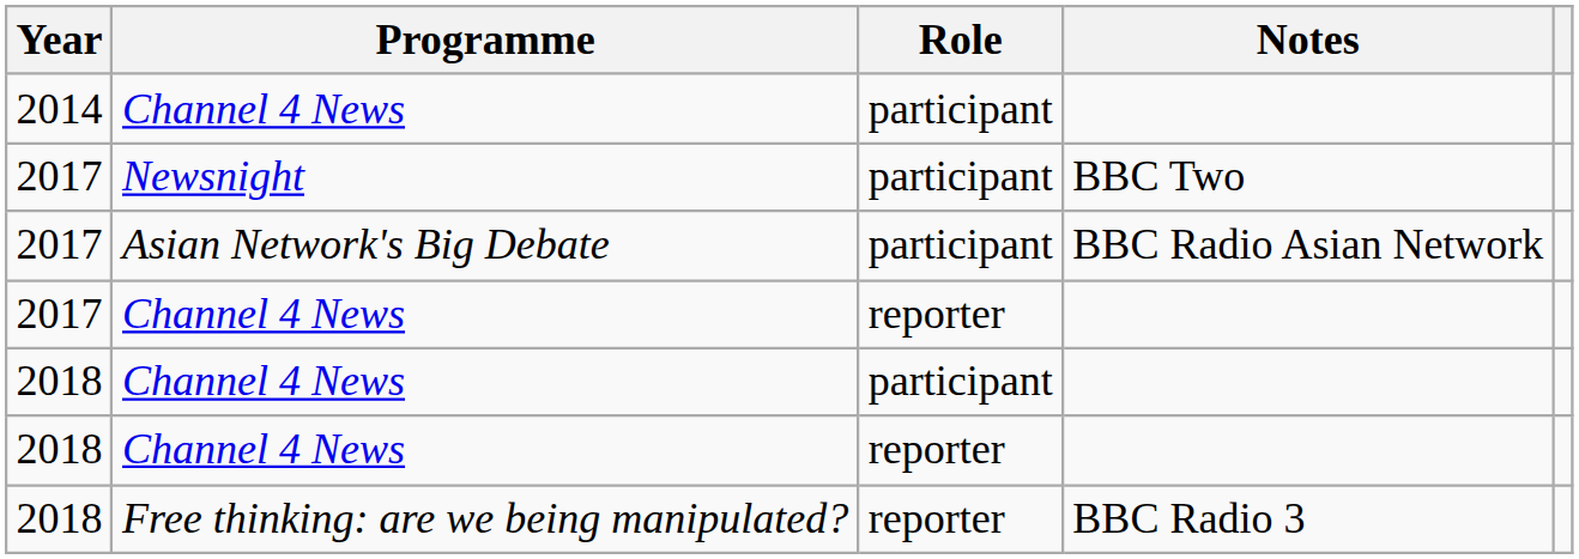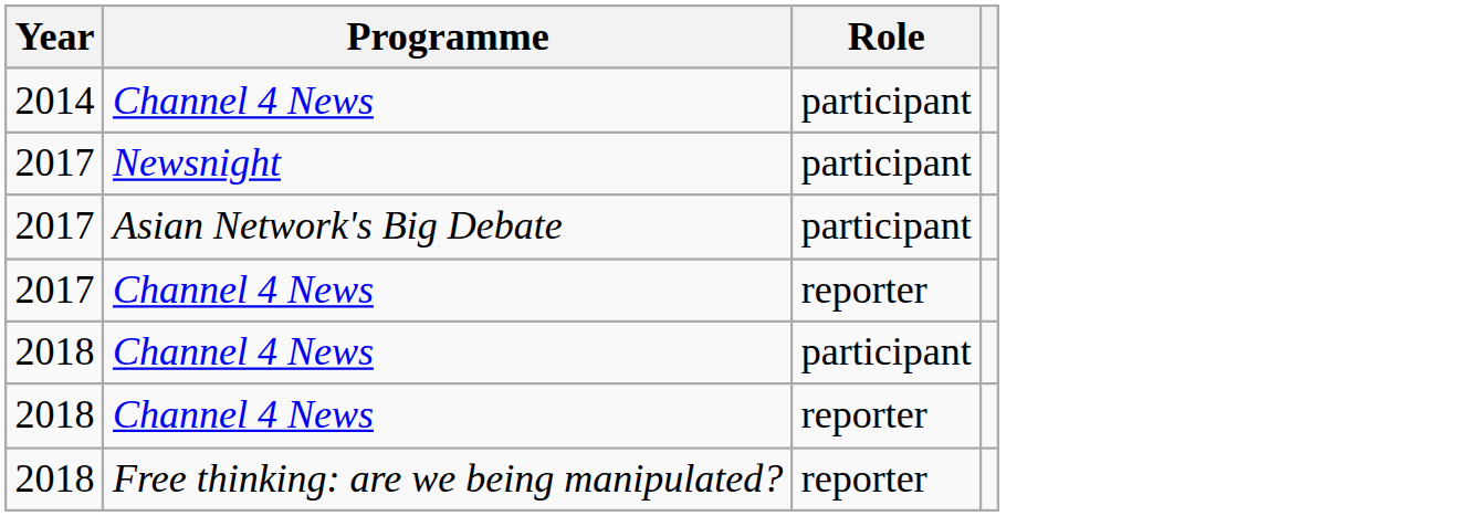- column: Notes | BBC Two | BBC Radio Asian Network | BBC Radio 3
